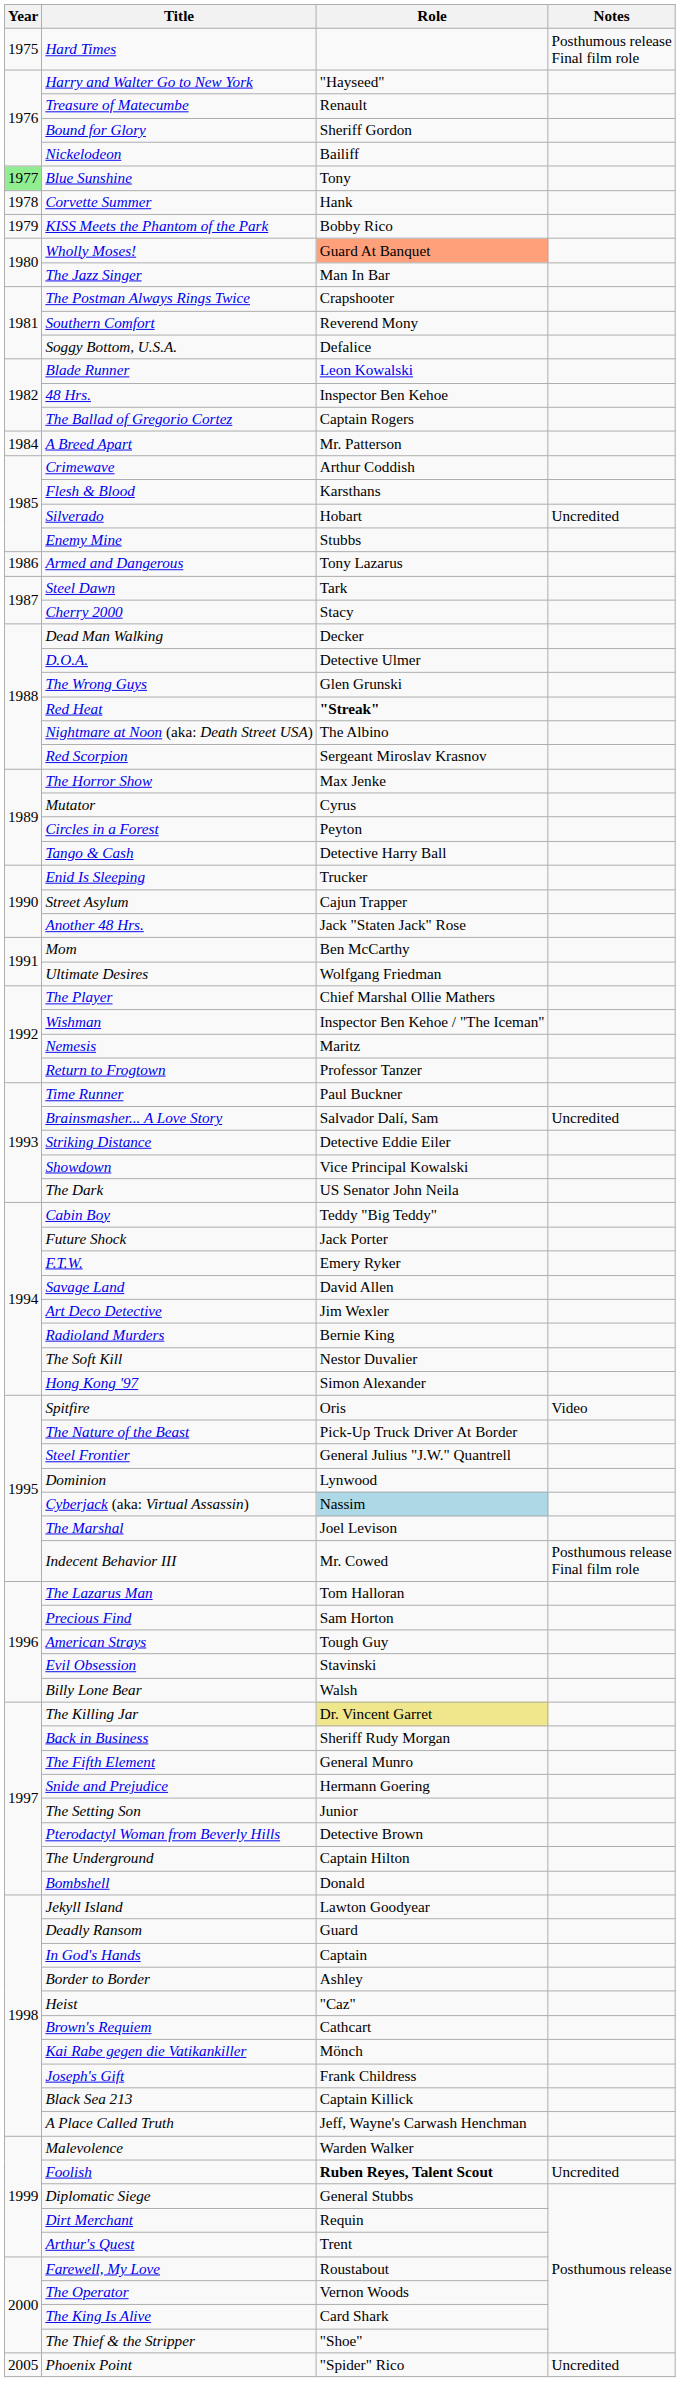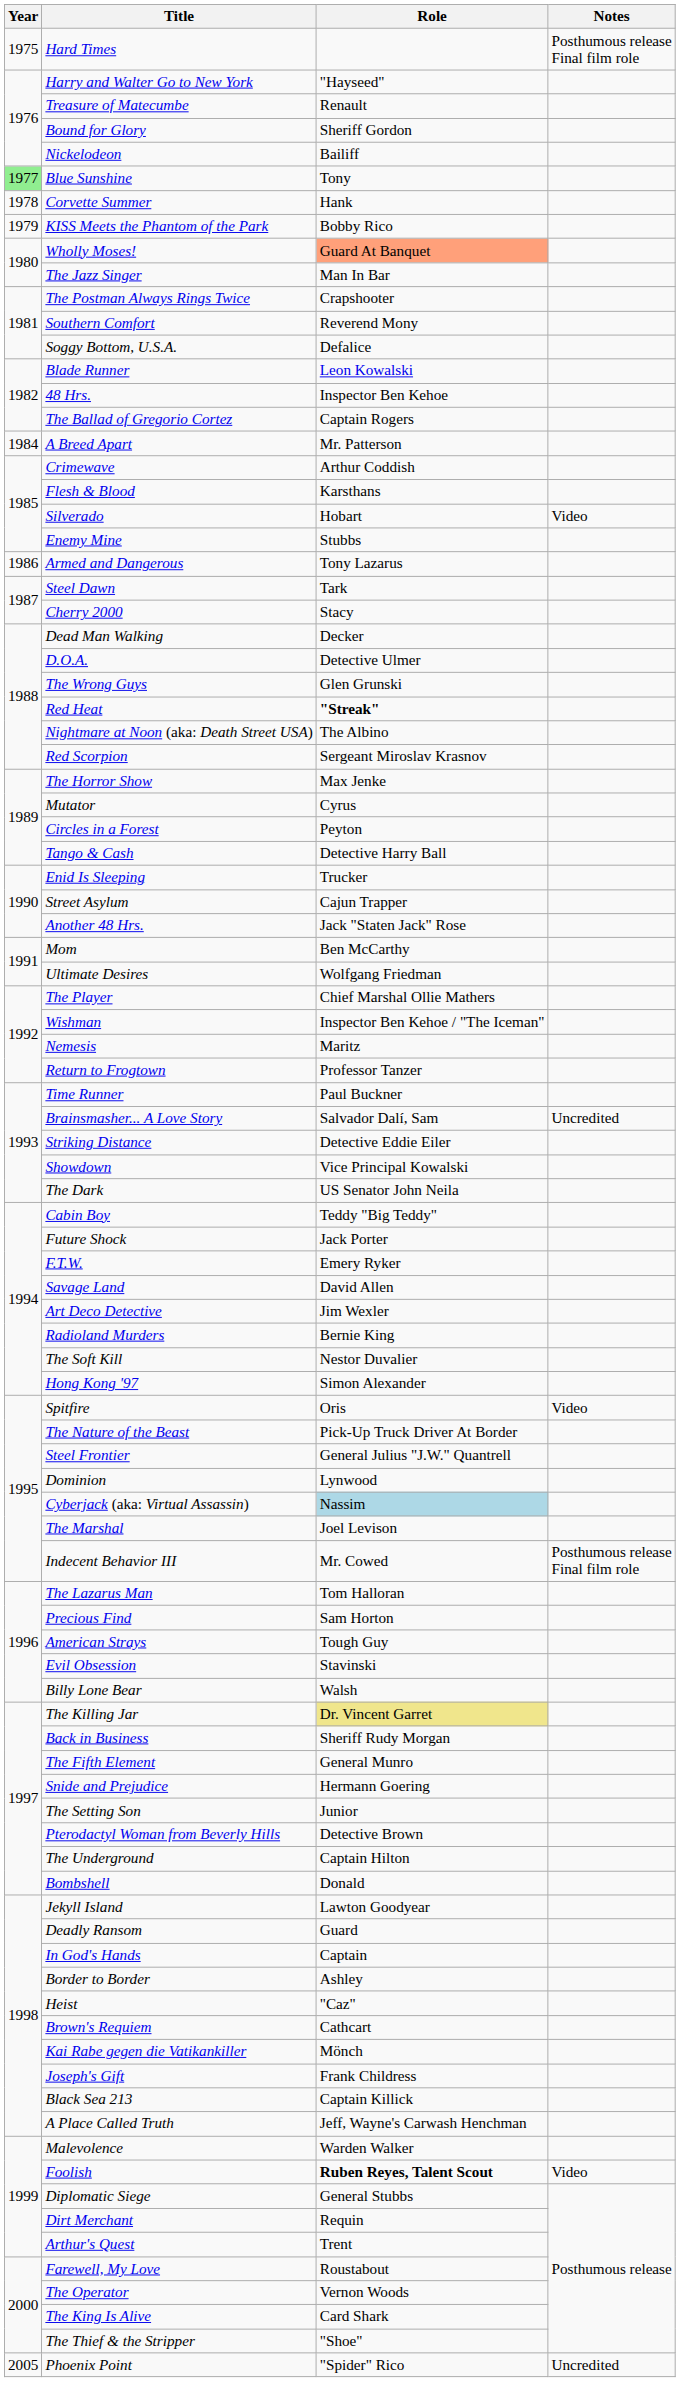Silverado | Notes: Uncredited -> Video
Foolish | Notes: Uncredited -> Video
